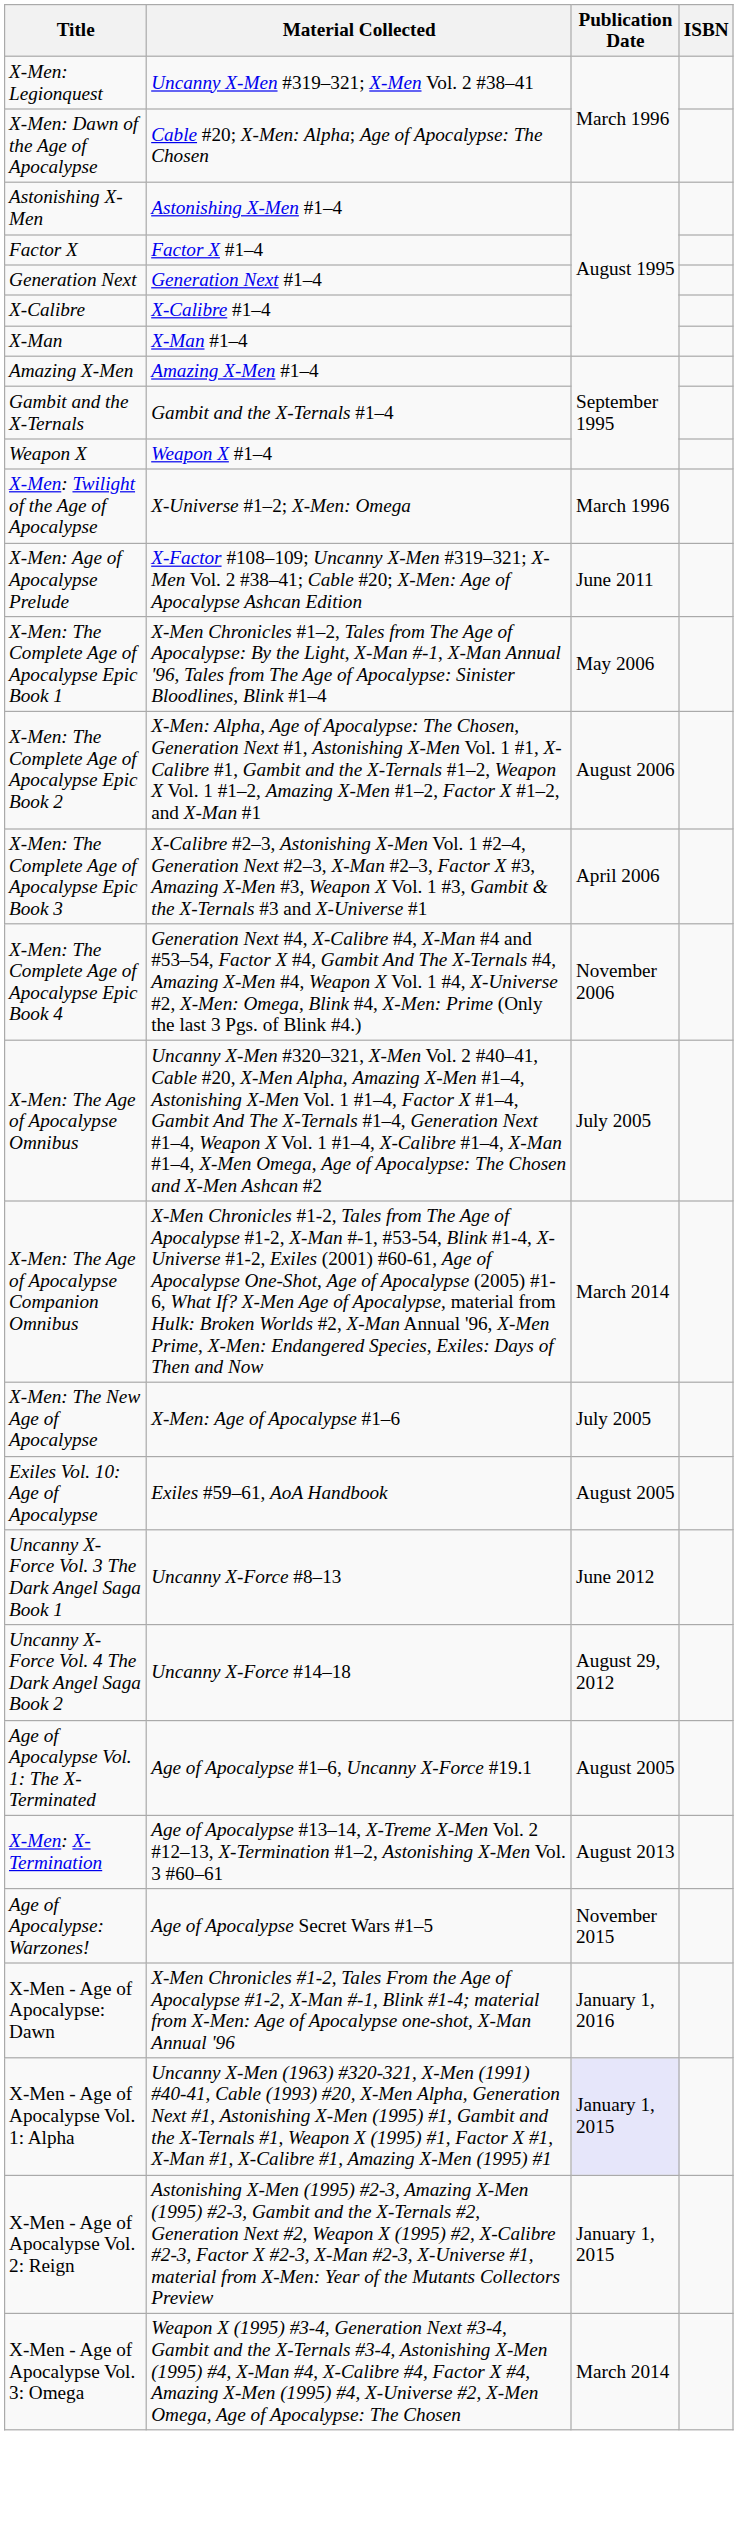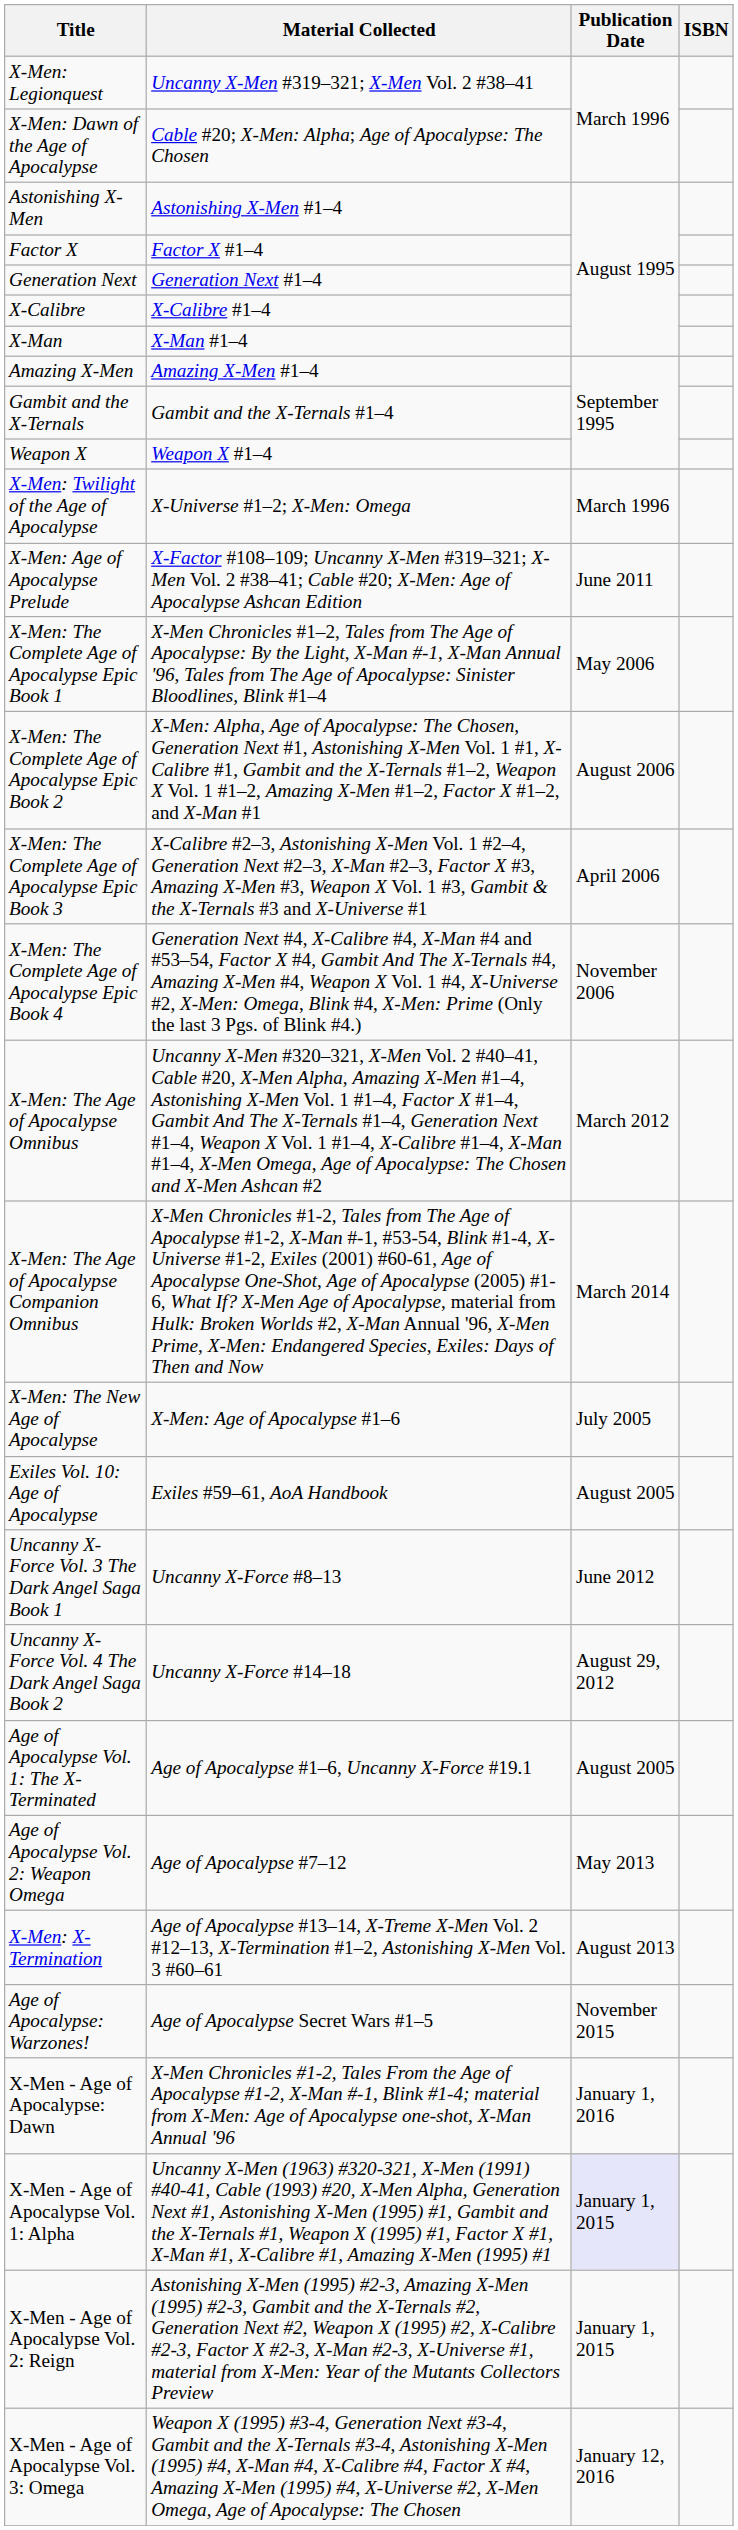X-Men: The Age of Apocalypse Omnibus | Publication Date: July 2005 -> March 2012
+ row: Age of Apocalypse Vol. 2: Weapon Omega | Age of Apocalypse #7–12 | May 2013
X-Men - Age of Apocalypse Vol. 3: Omega | Publication Date: March 2014 -> January 12, 2016
